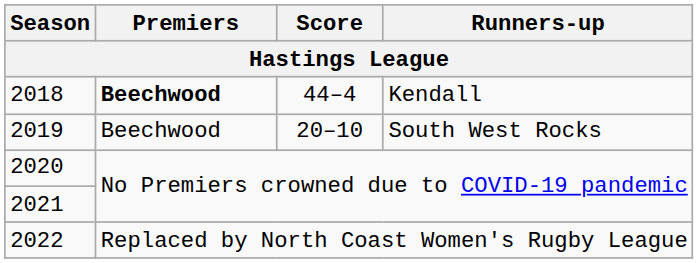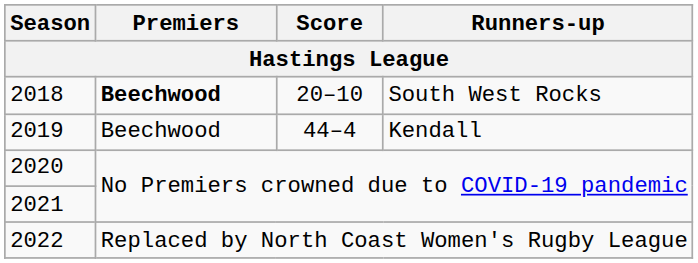2018 | Score: 44–4 -> 20–10
2018 | Runners-up: Kendall -> South West Rocks
2019 | Score: 20–10 -> 44–4
2019 | Runners-up: South West Rocks -> Kendall
